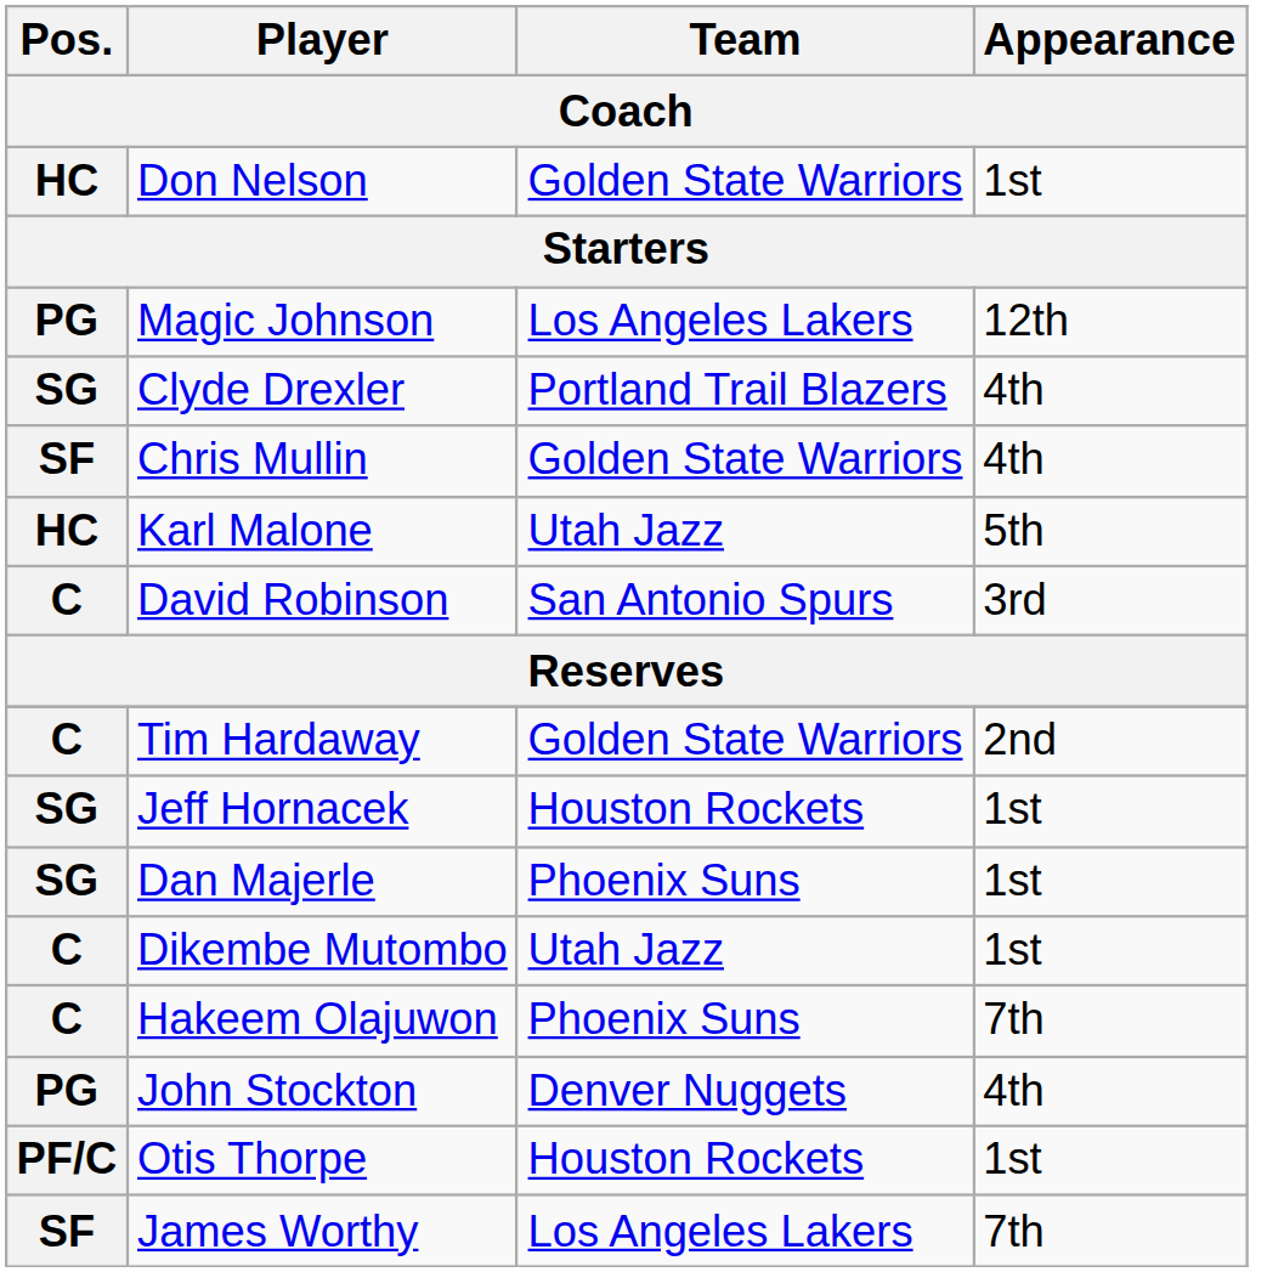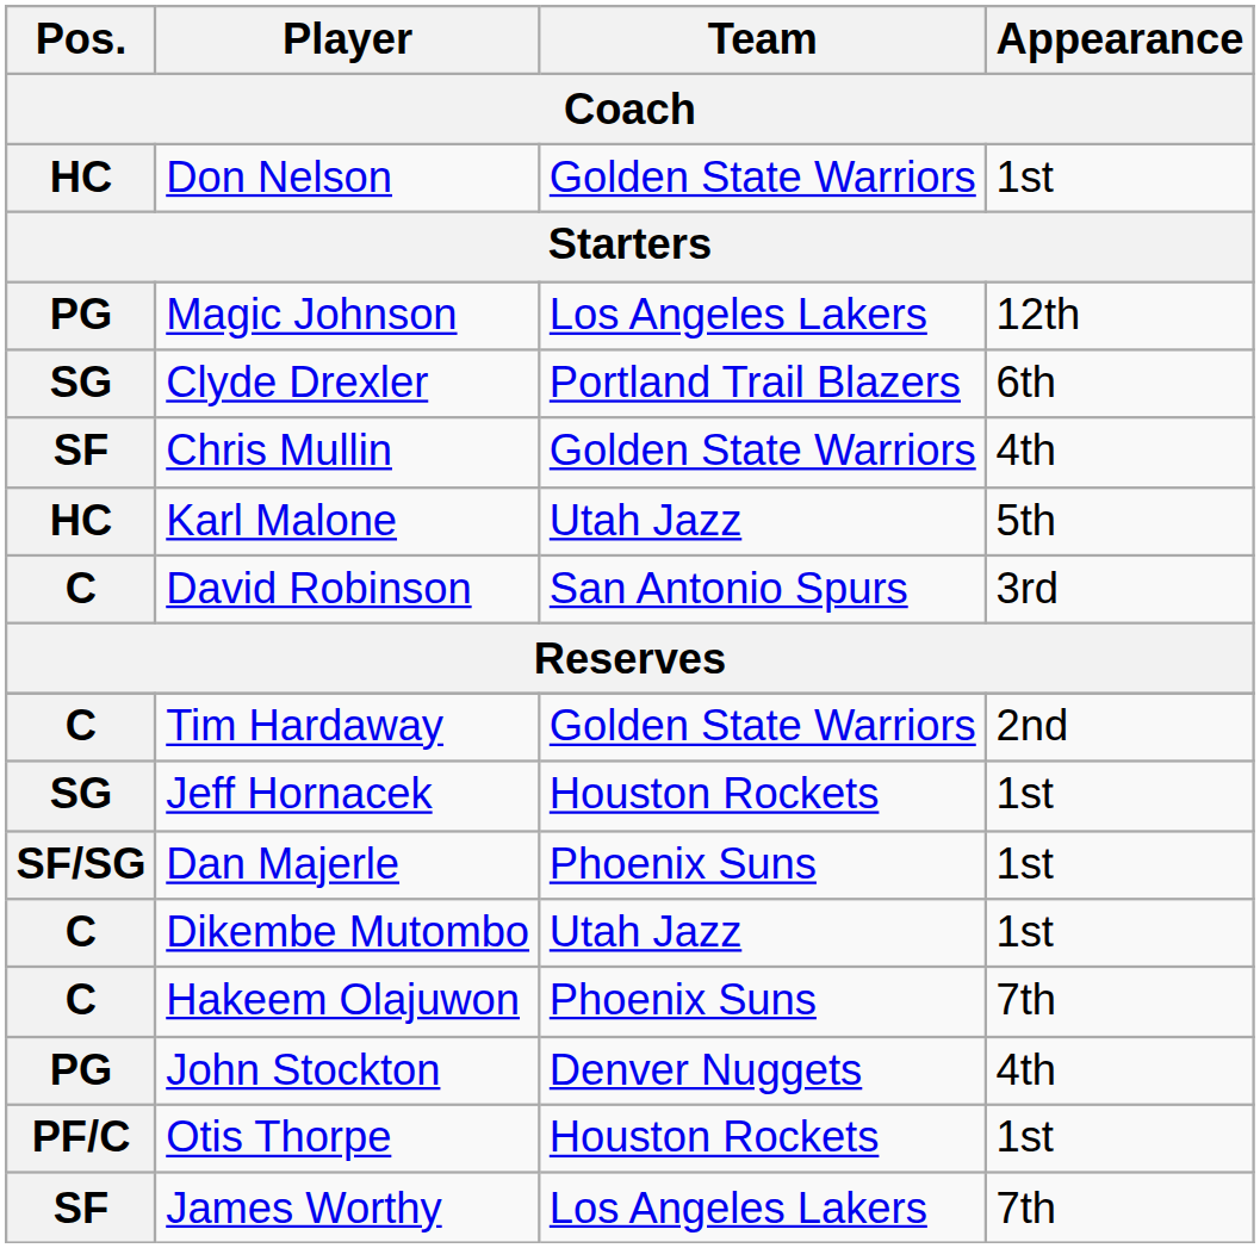Clyde Drexler | Appearance: 4th -> 6th
Dan Majerle | Pos.: SG -> SF/SG
